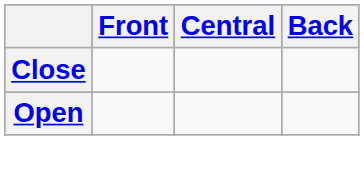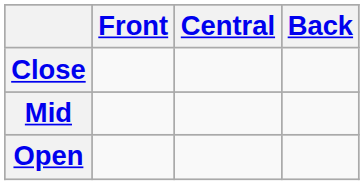+ row: Mid
